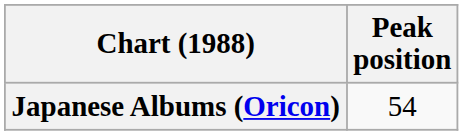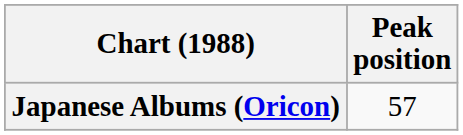Japanese Albums (Oricon) | Peak position: 54 -> 57
